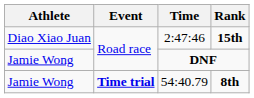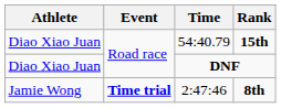15th | Time: 2:47:46 -> 54:40.79
DNF | Athlete: Jamie Wong -> Diao Xiao Juan
8th | Time: 54:40.79 -> 2:47:46
